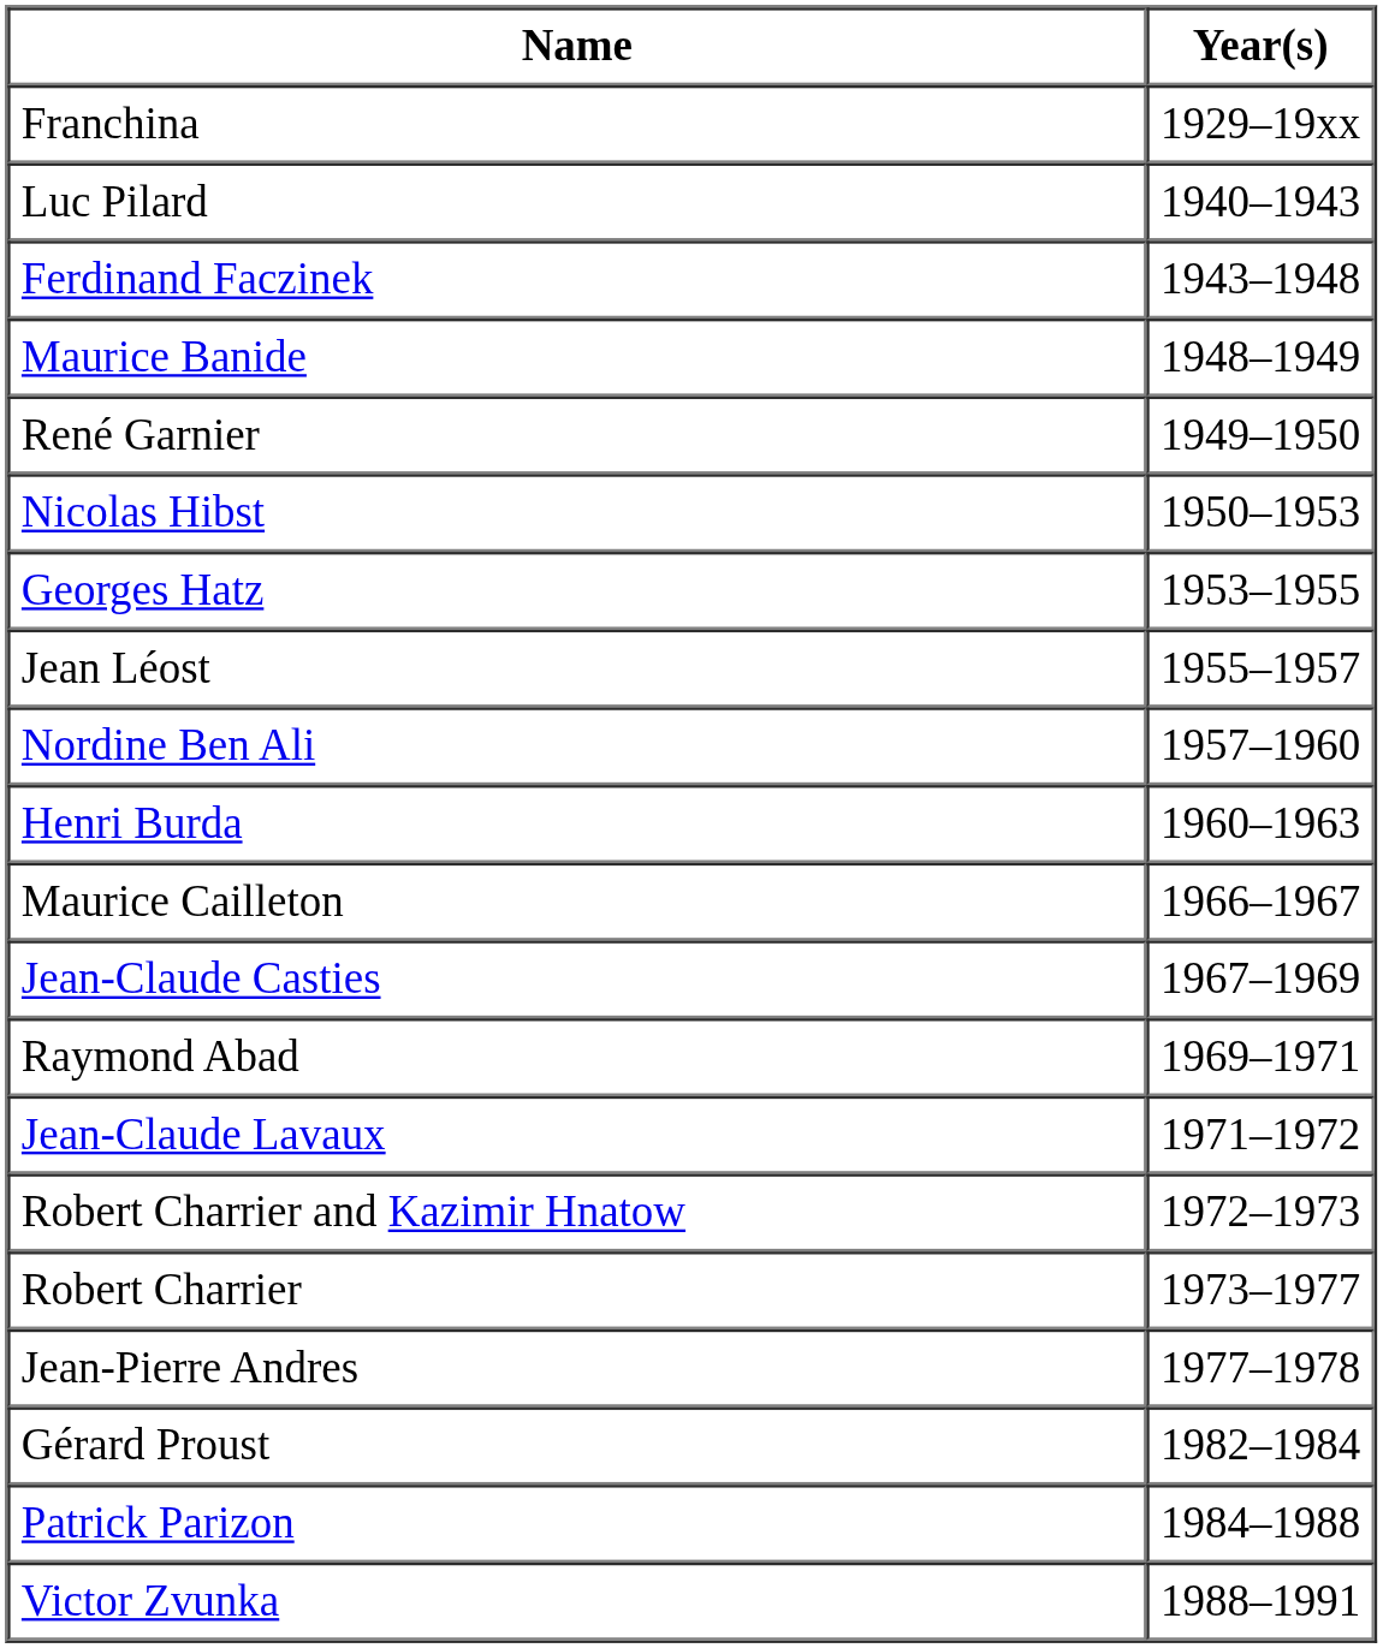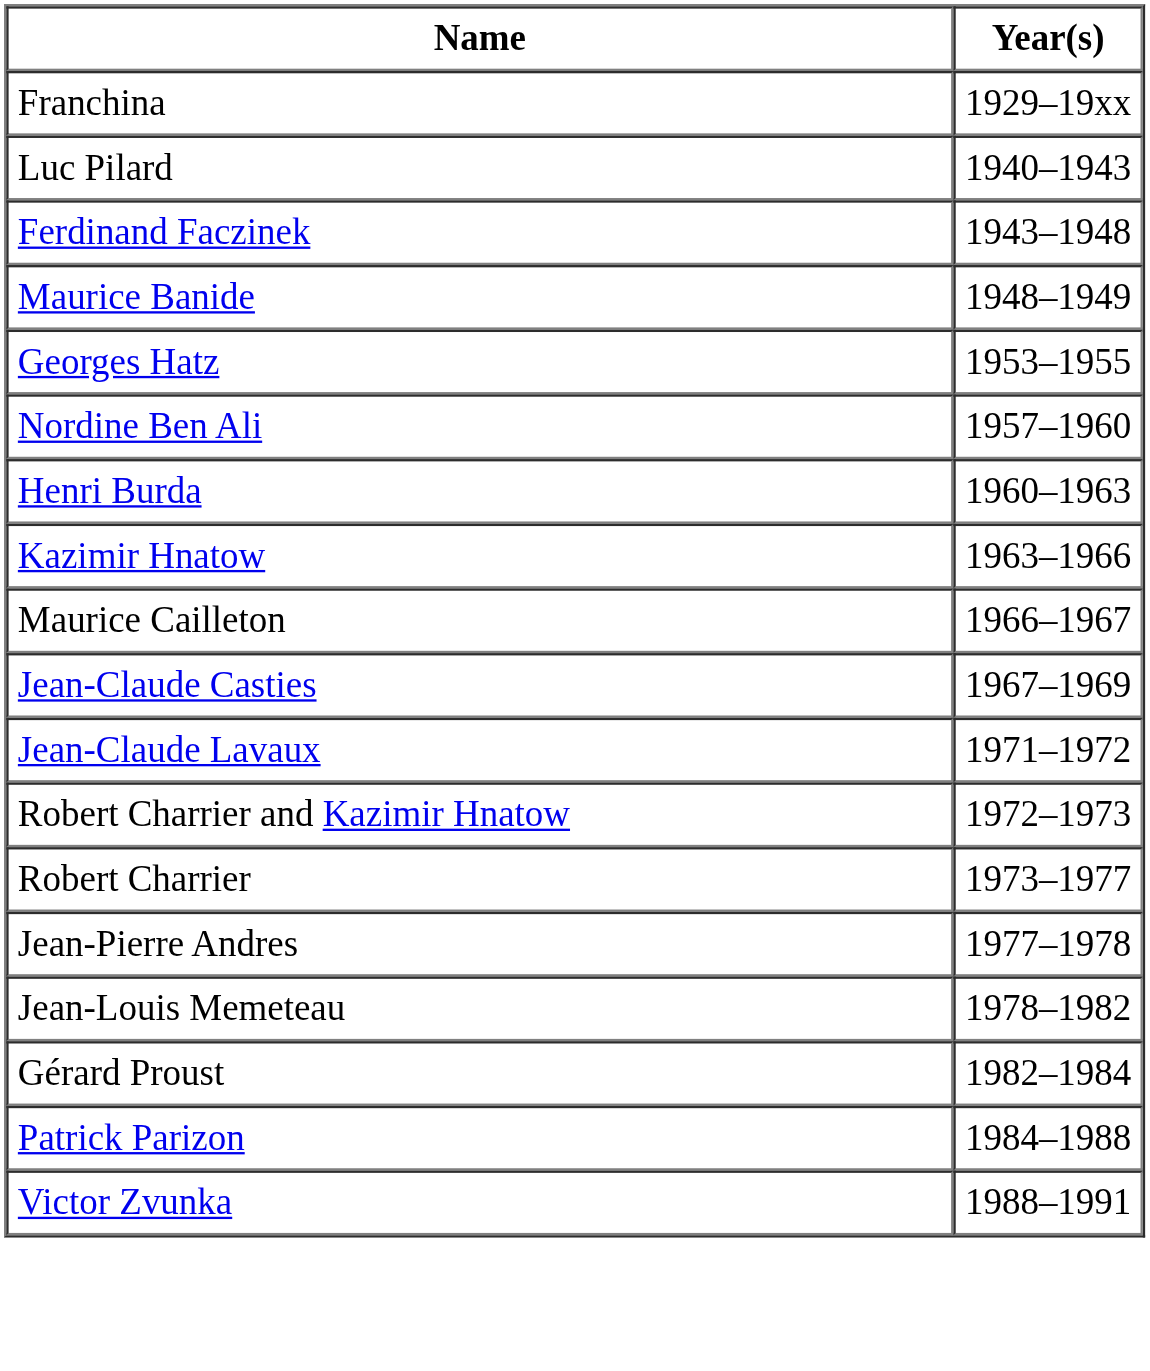- row: René Garnier | 1949–1950
- row: Nicolas Hibst | 1950–1953
- row: Jean Léost | 1955–1957
+ row: Kazimir Hnatow | 1963–1966
- row: Raymond Abad | 1969–1971
+ row: Jean-Louis Memeteau | 1978–1982
